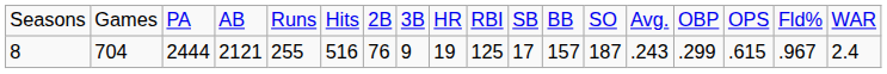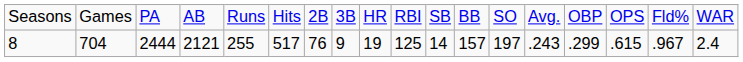8 | column 6: 516 -> 517
8 | column 11: 17 -> 14
8 | column 13: 187 -> 197
